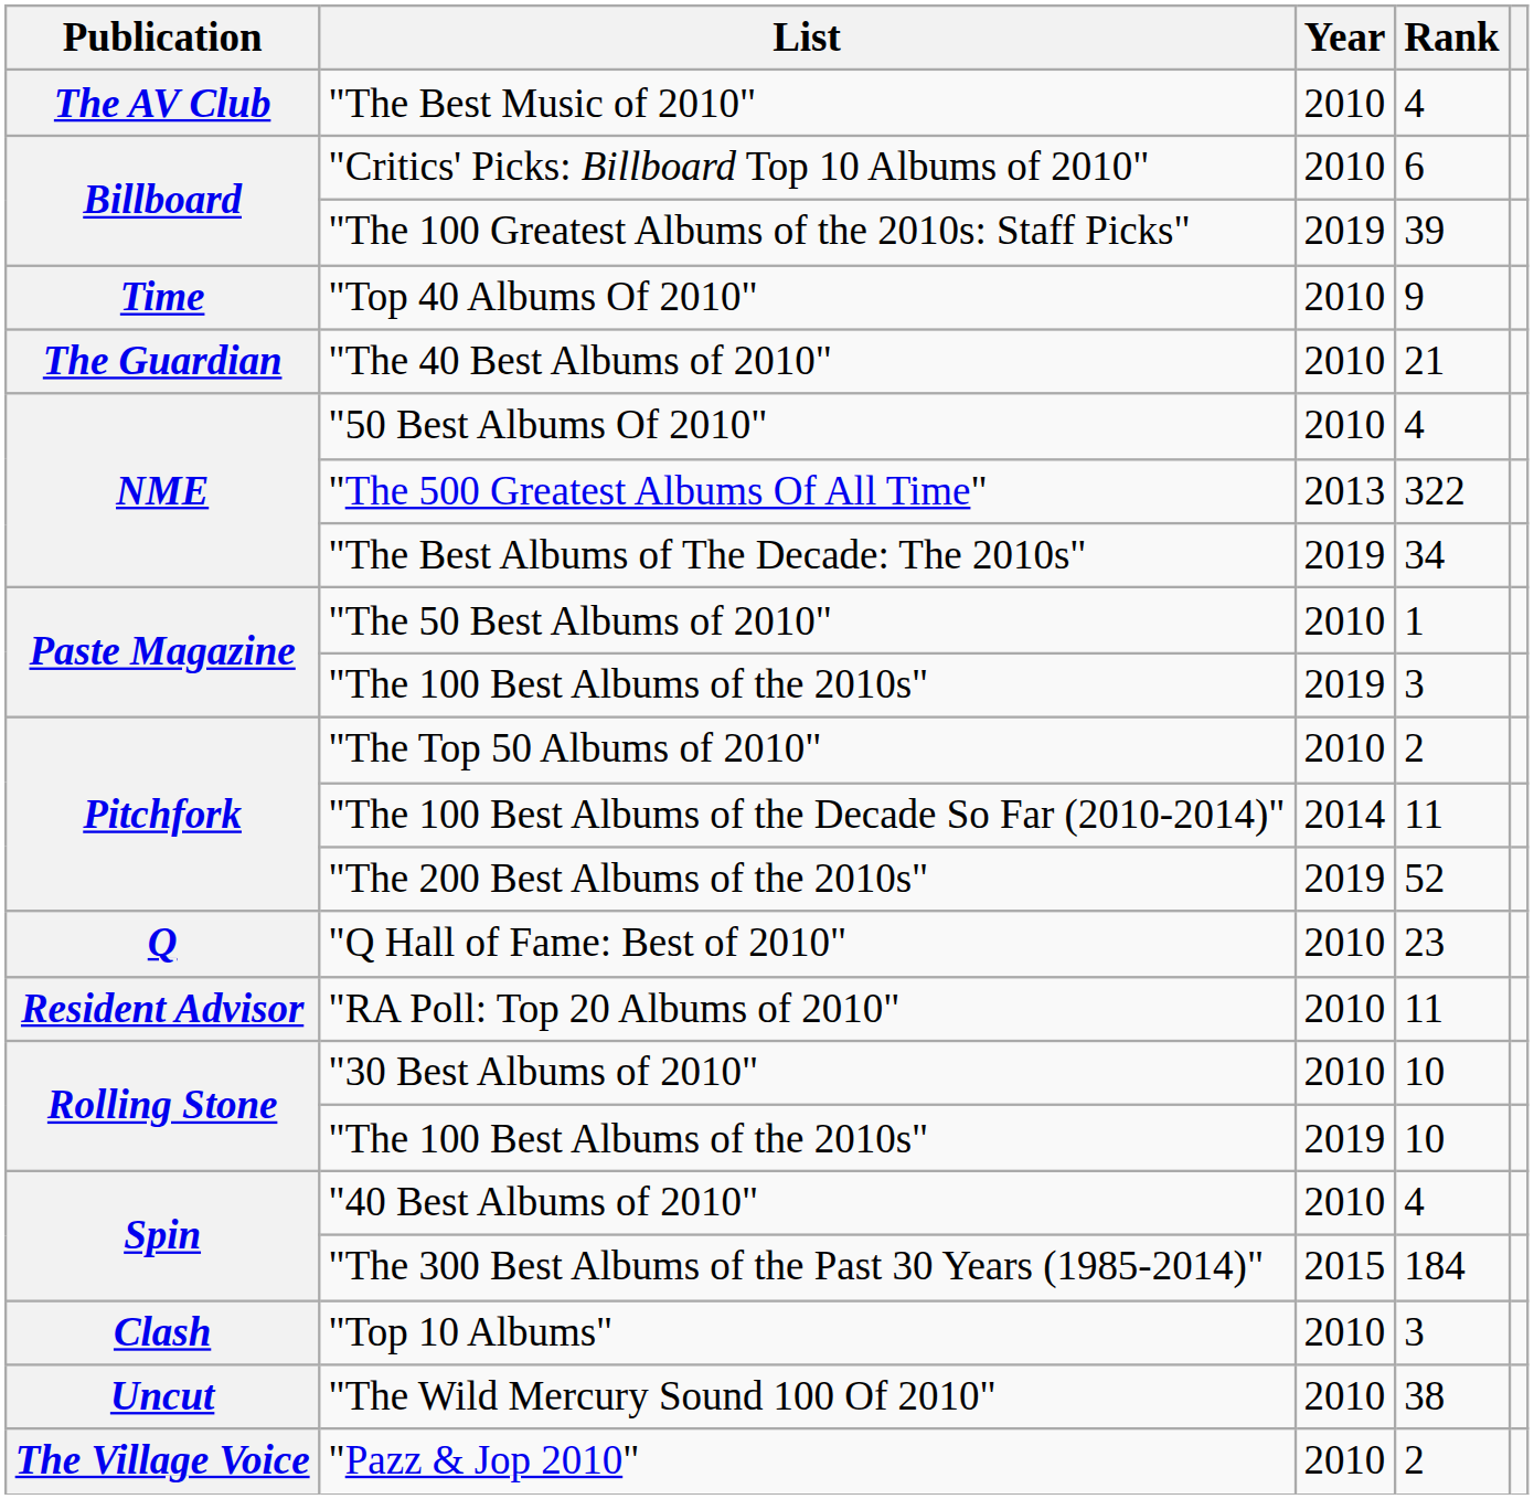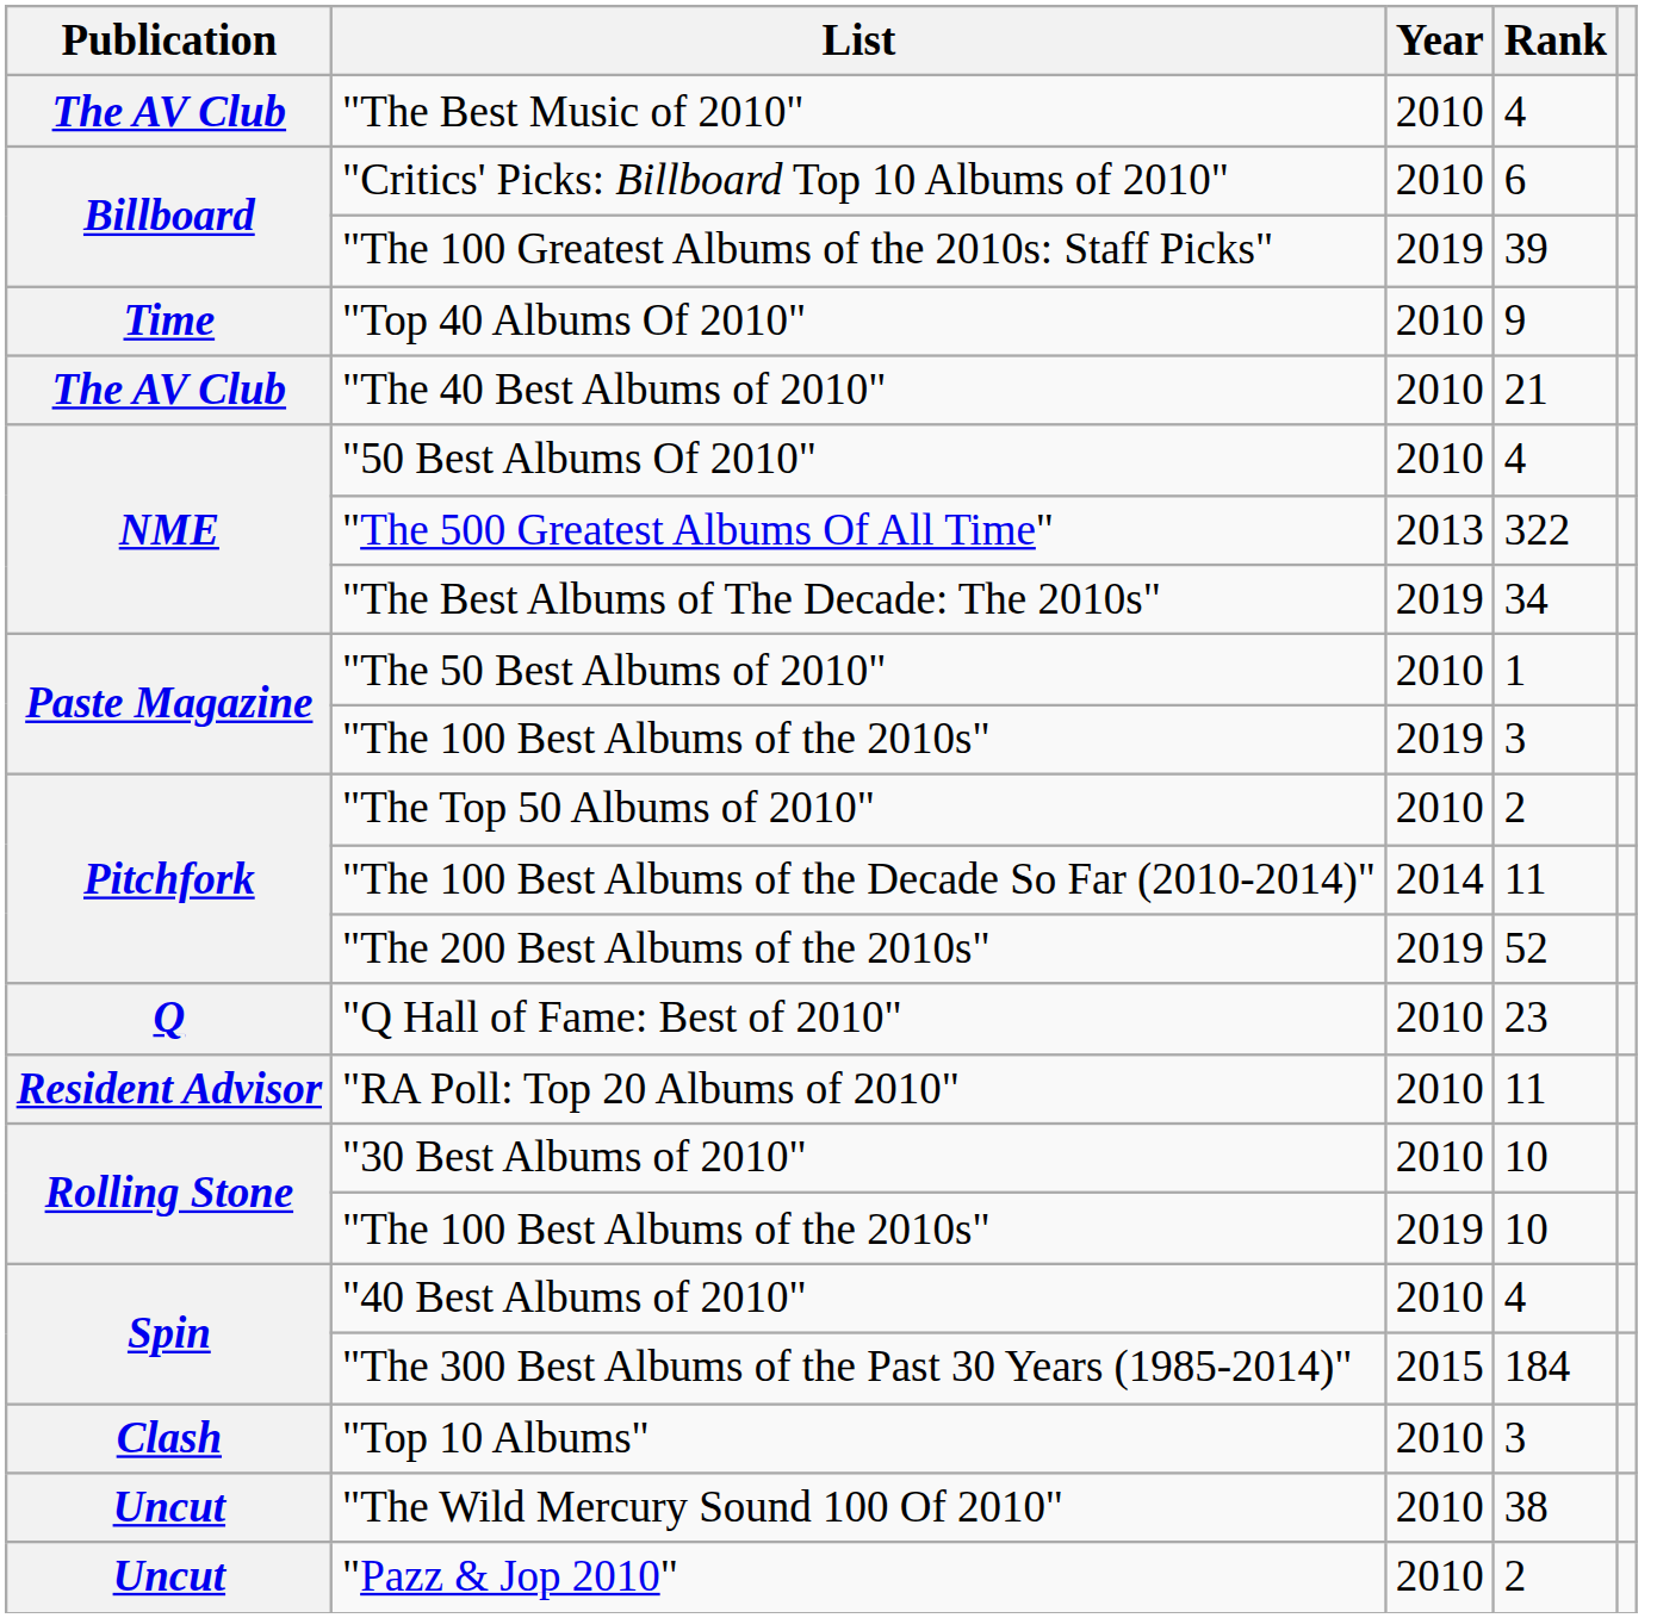"The 40 Best Albums of 2010" | Publication: The Guardian -> The AV Club
"Pazz & Jop 2010" | Publication: The Village Voice -> Uncut
